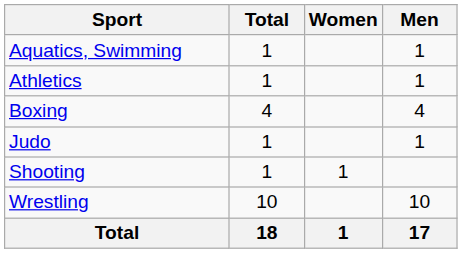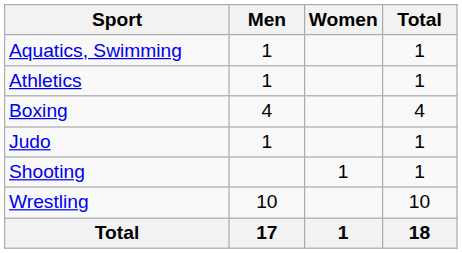columns swapped: Men <-> Total
